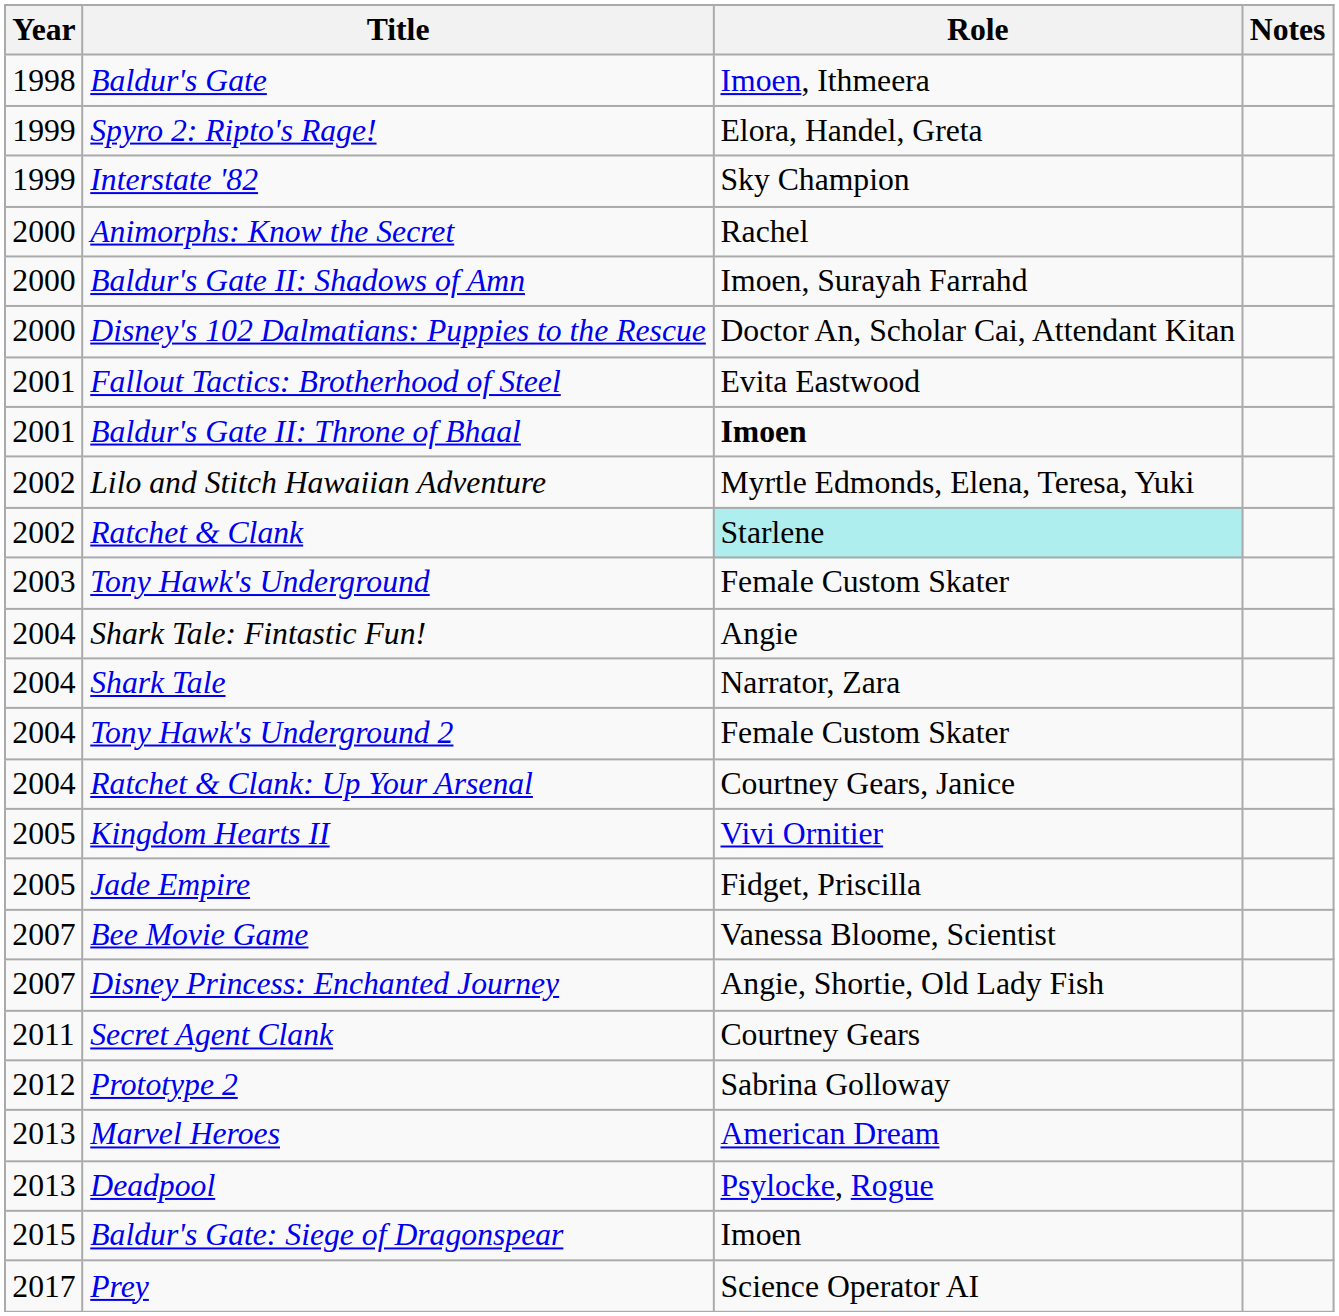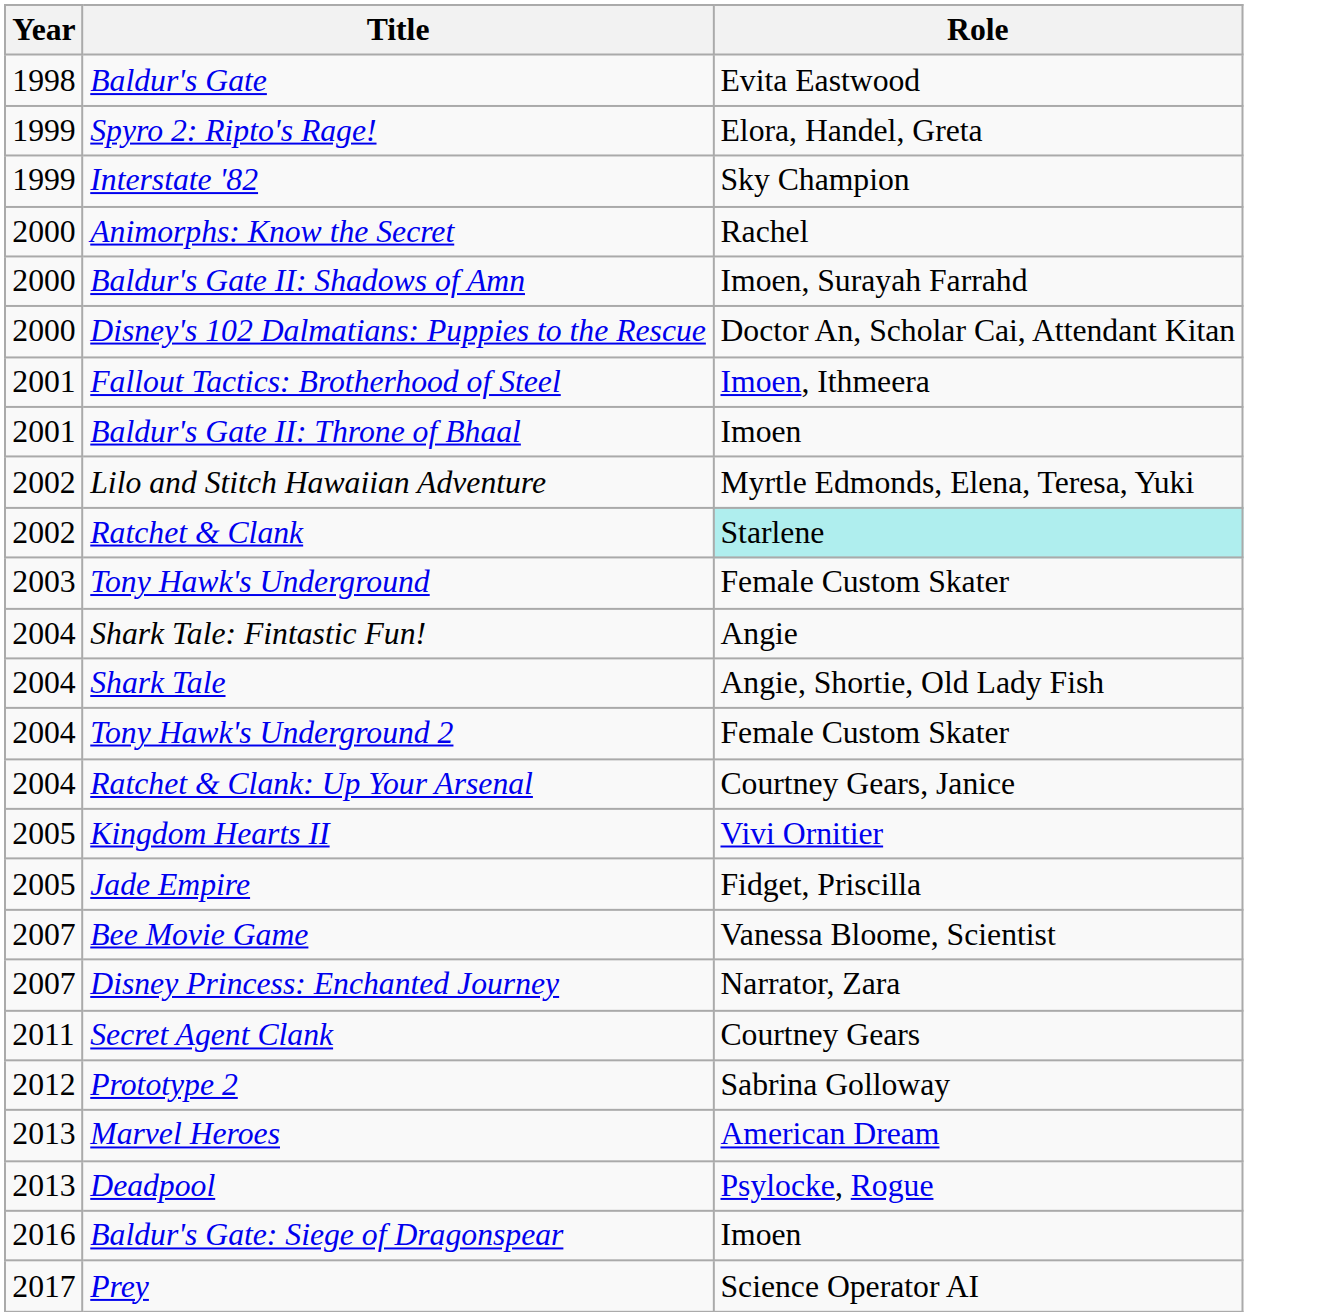- column: Notes
Baldur's Gate | Role: Imoen, Ithmeera -> Evita Eastwood
Fallout Tactics: Brotherhood of Steel | Role: Evita Eastwood -> Imoen, Ithmeera
Baldur's Gate II: Throne of Bhaal | Role: bold -> normal
Shark Tale | Role: Narrator, Zara -> Angie, Shortie, Old Lady Fish
Disney Princess: Enchanted Journey | Role: Angie, Shortie, Old Lady Fish -> Narrator, Zara
Baldur's Gate: Siege of Dragonspear | Year: 2015 -> 2016
